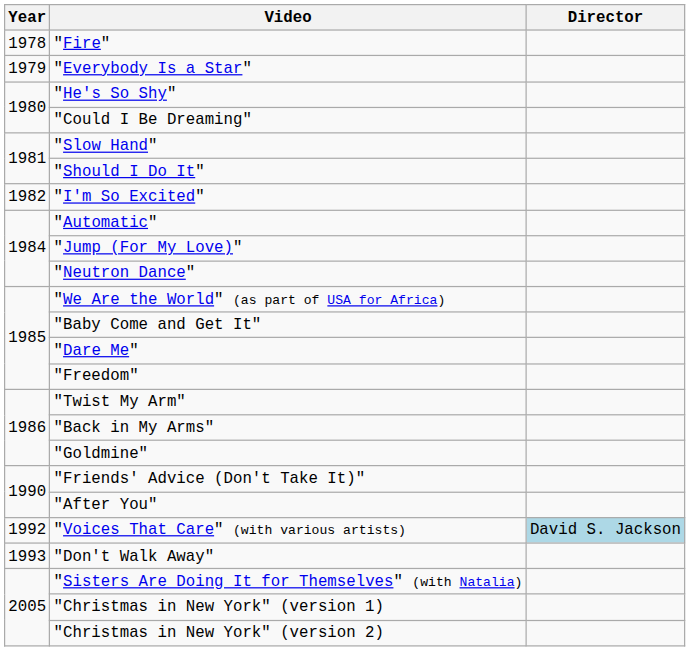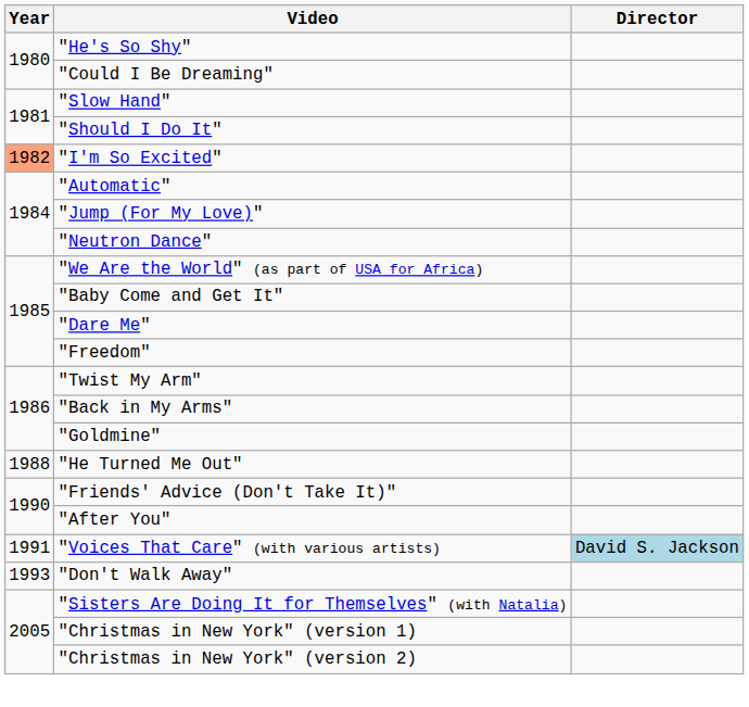- row: 1978 | "Fire"
- row: 1979 | "Everybody Is a Star"
"I'm So Excited" | Year: no background -> lightsalmon background
+ row: 1988 | "He Turned Me Out"
"Voices That Care" (with various artists) | Year: 1992 -> 1991
